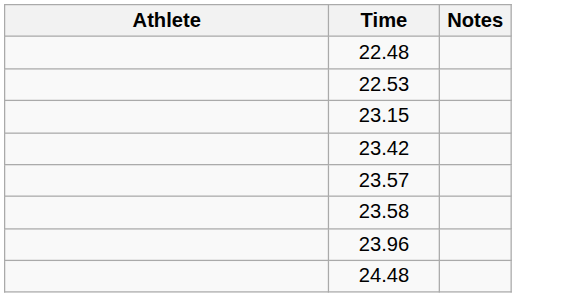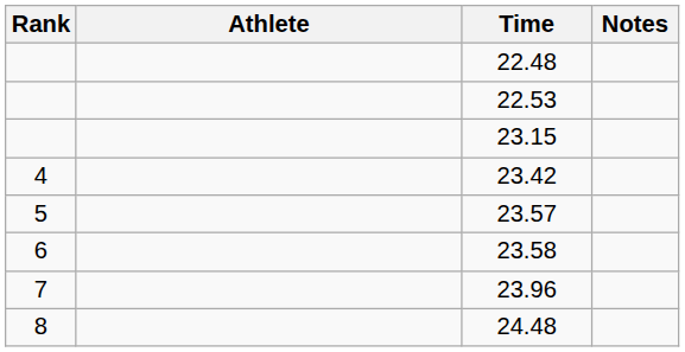+ column: Rank | 4 | 5 | 6 | 7 | 8
